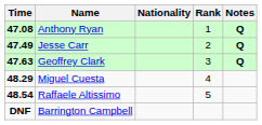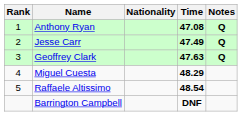columns swapped: Rank <-> Time
